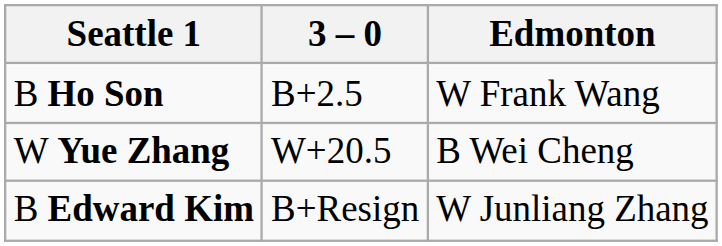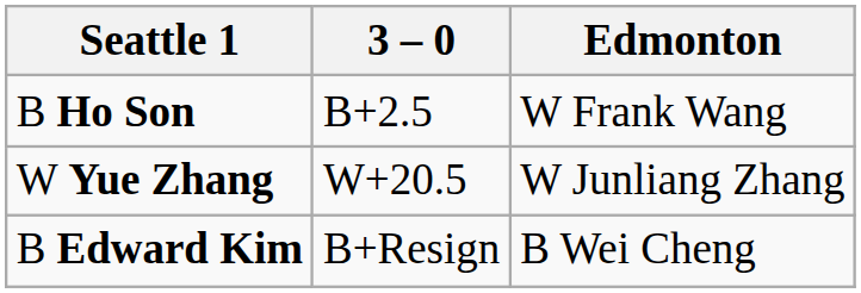W Yue Zhang | Edmonton: B Wei Cheng -> W Junliang Zhang
B Edward Kim | Edmonton: W Junliang Zhang -> B Wei Cheng
